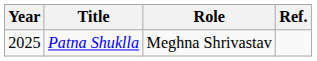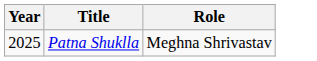- column: Ref.
